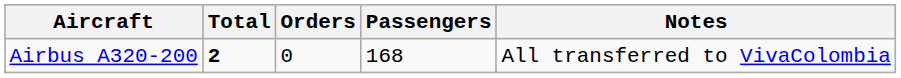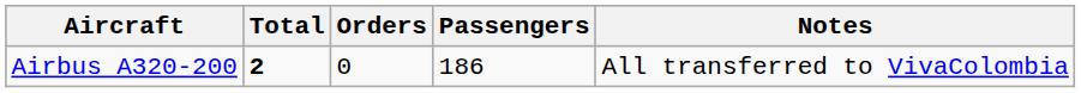Airbus A320-200 | Passengers: 168 -> 186
